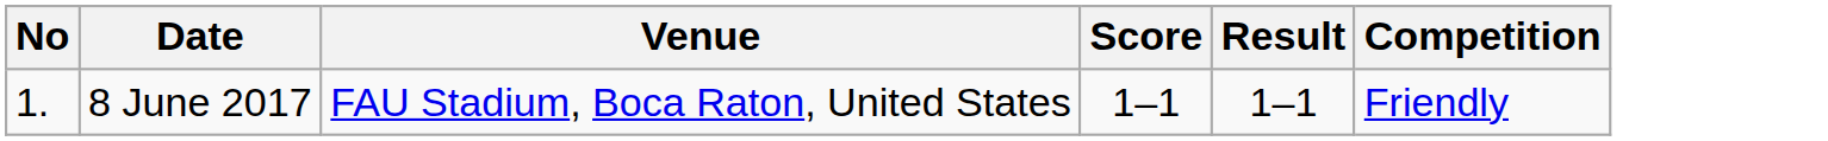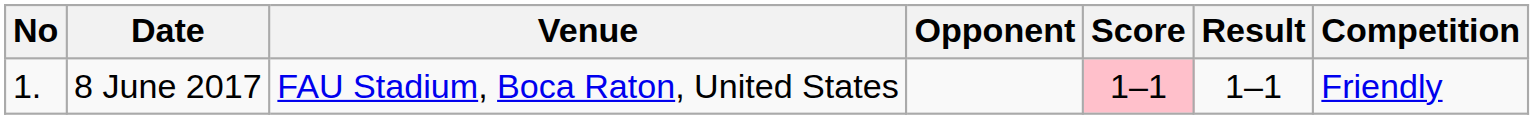+ column: Opponent
8 June 2017 | Score: no background -> pink background
